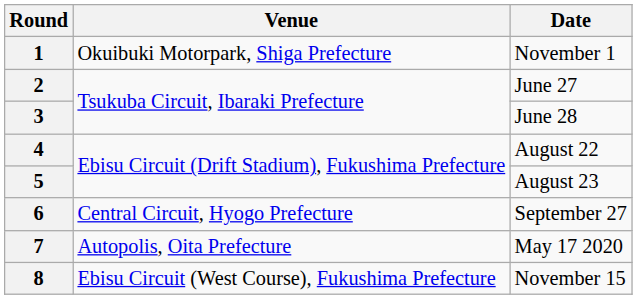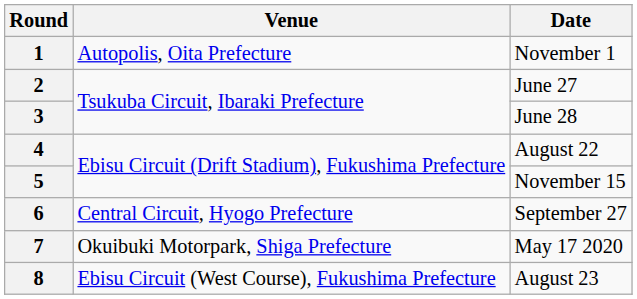1 | Venue: Okuibuki Motorpark, Shiga Prefecture -> Autopolis, Oita Prefecture
5 | Date: August 23 -> November 15
7 | Venue: Autopolis, Oita Prefecture -> Okuibuki Motorpark, Shiga Prefecture
8 | Date: November 15 -> August 23
